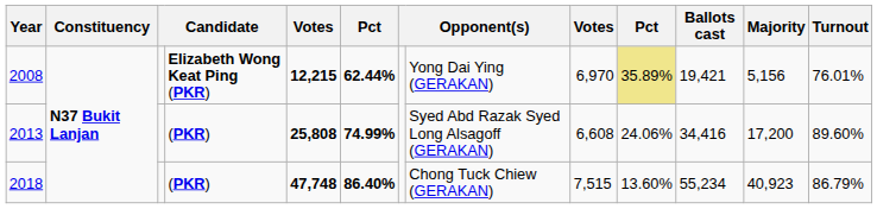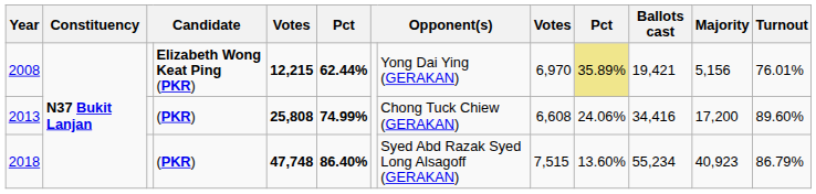2013 | column 8: Syed Abd Razak Syed Long Alsagoff (GERAKAN) -> Chong Tuck Chiew (GERAKAN)
2018 | column 8: Chong Tuck Chiew (GERAKAN) -> Syed Abd Razak Syed Long Alsagoff (GERAKAN)
